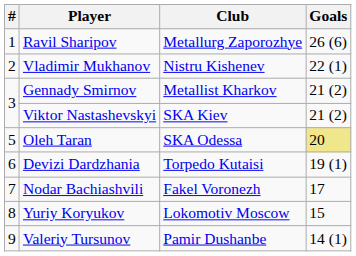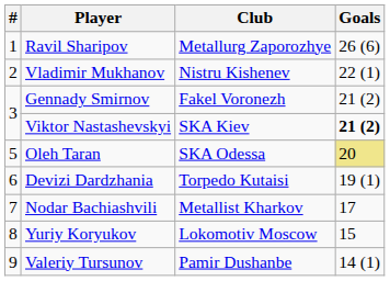Gennady Smirnov | Club: Metallist Kharkov -> Fakel Voronezh
Viktor Nastashevskyi | Goals: normal -> bold
Nodar Bachiashvili | Club: Fakel Voronezh -> Metallist Kharkov
